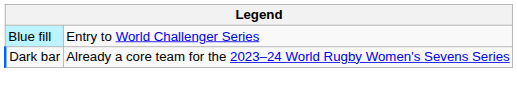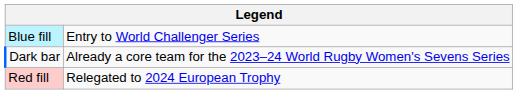+ row: Red fill | Relegated to 2024 European Trophy
